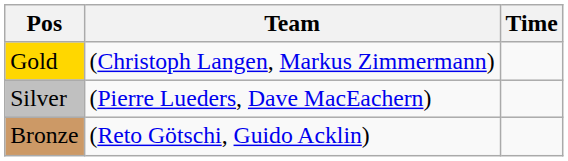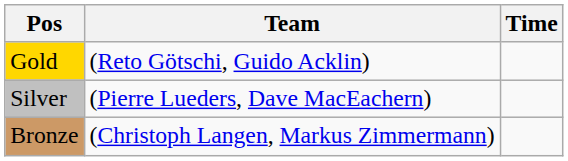Gold | Team: (Christoph Langen, Markus Zimmermann) -> (Reto Götschi, Guido Acklin)
Bronze | Team: (Reto Götschi, Guido Acklin) -> (Christoph Langen, Markus Zimmermann)
